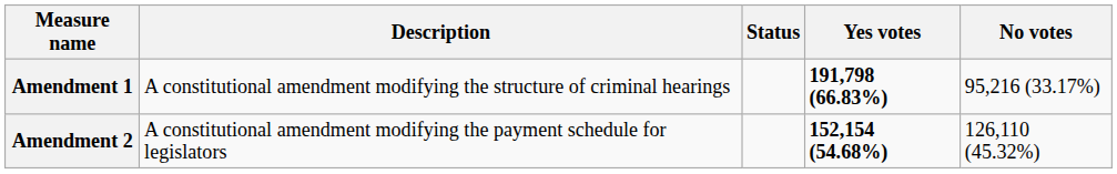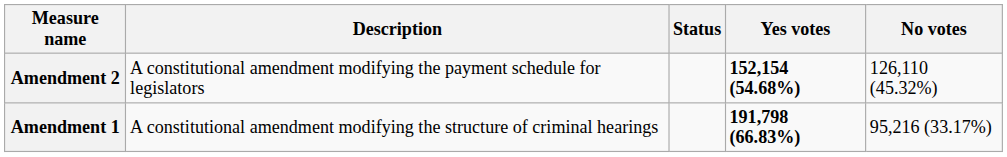rows swapped: Amendment 1 <-> Amendment 2
